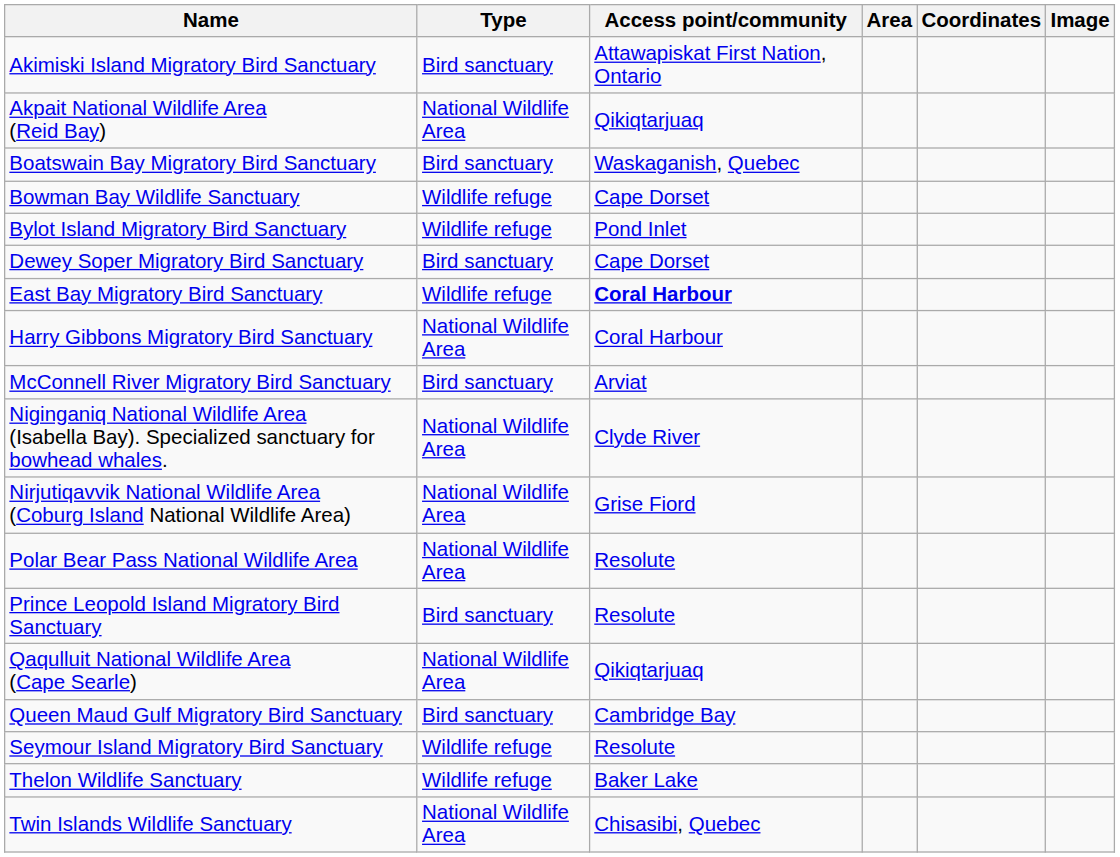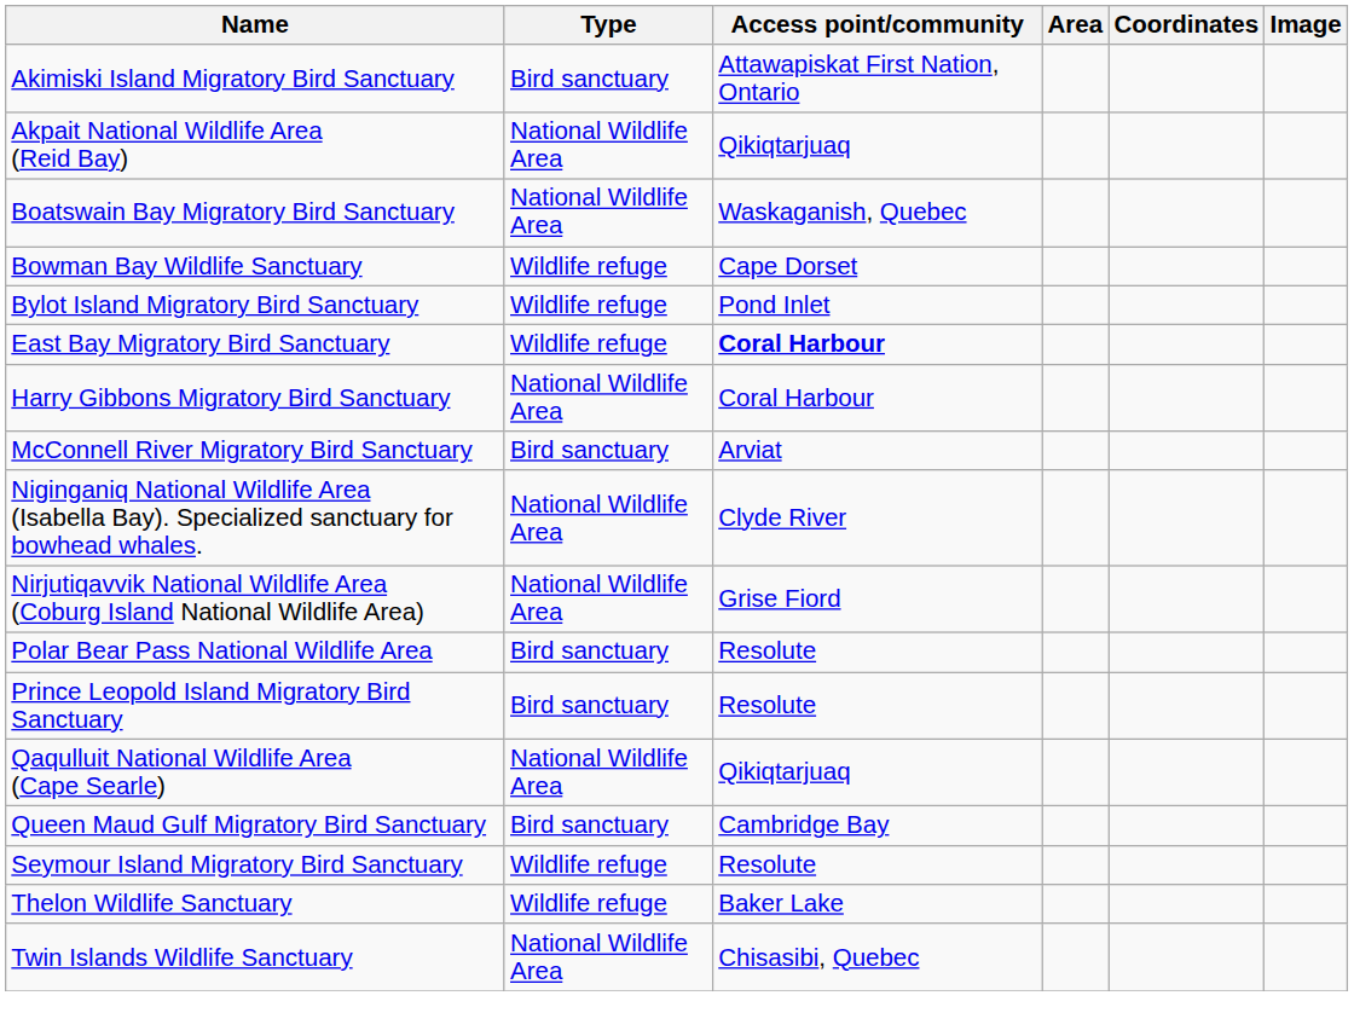Boatswain Bay Migratory Bird Sanctuary | Type: Bird sanctuary -> National Wildlife Area
- row: Dewey Soper Migratory Bird Sanctuary | Bird sanctuary | Cape Dorset
Polar Bear Pass National Wildlife Area | Type: National Wildlife Area -> Bird sanctuary
